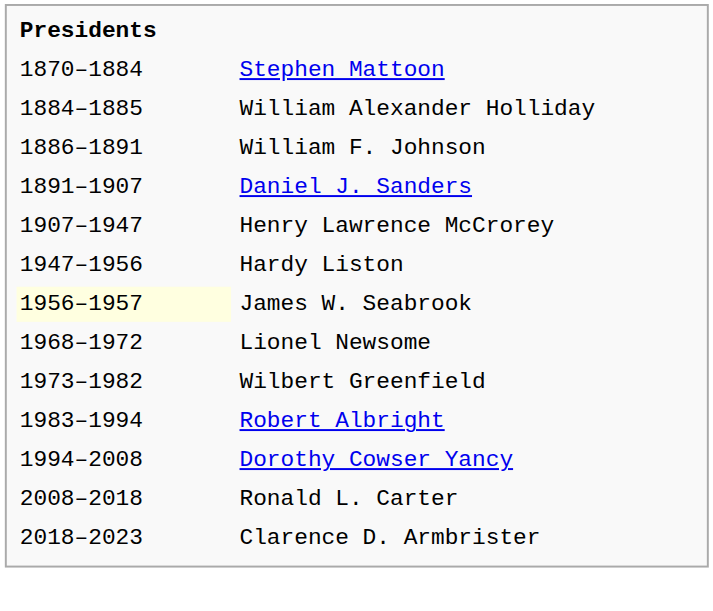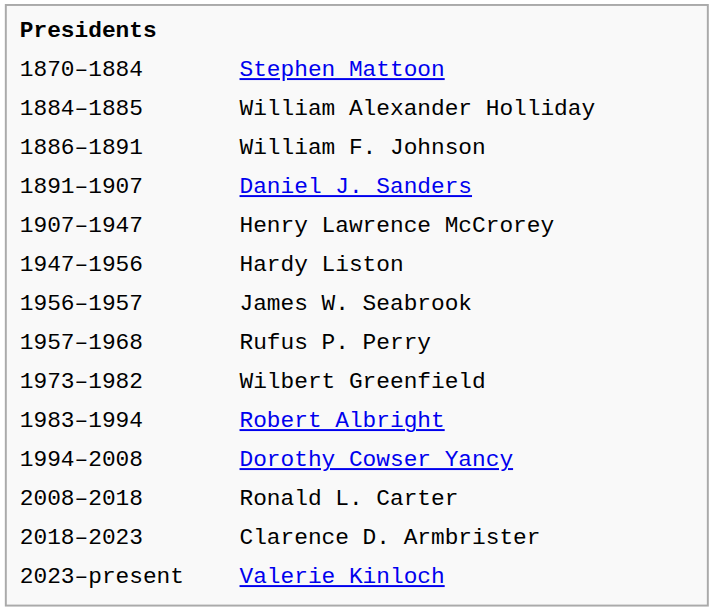James W. Seabrook | Presidents: lightyellow background -> no background
+ row: 1957–1968 | Rufus P. Perry
- row: 1968–1972 | Lionel Newsome
+ row: 2023–present | Valerie Kinloch
